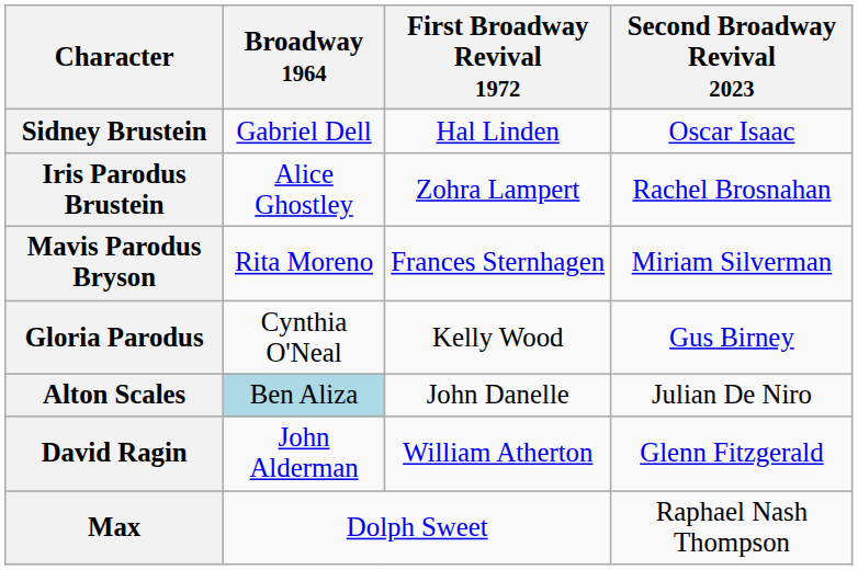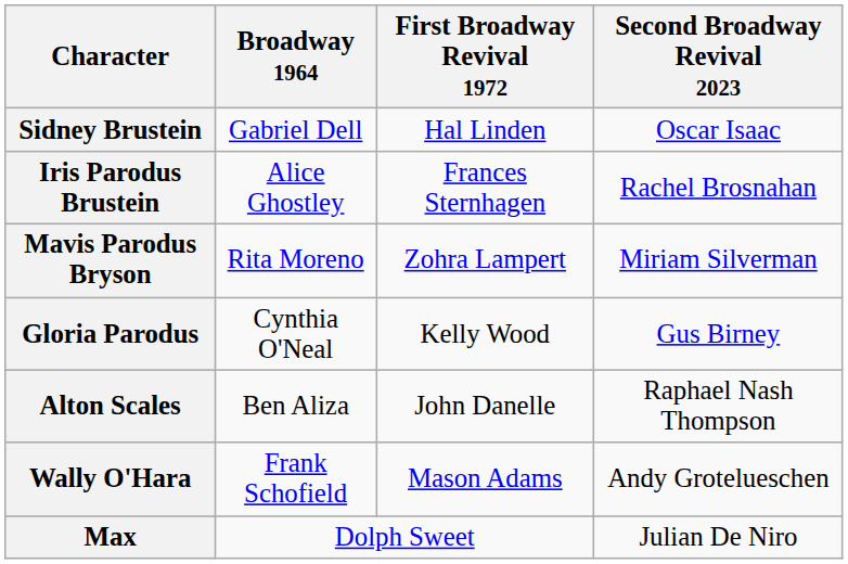Iris Parodus Brustein | First Broadway Revival 1972: Zohra Lampert -> Frances Sternhagen
Mavis Parodus Bryson | First Broadway Revival 1972: Frances Sternhagen -> Zohra Lampert
Alton Scales | Broadway 1964: lightblue background -> no background
Alton Scales | Second Broadway Revival 2023: Julian De Niro -> Raphael Nash Thompson
- row: David Ragin | John Alderman | William Atherton | Glenn Fitzgerald
+ row: Wally O'Hara | Frank Schofield | Mason Adams | Andy Grotelueschen
Max | Second Broadway Revival 2023: Raphael Nash Thompson -> Julian De Niro
